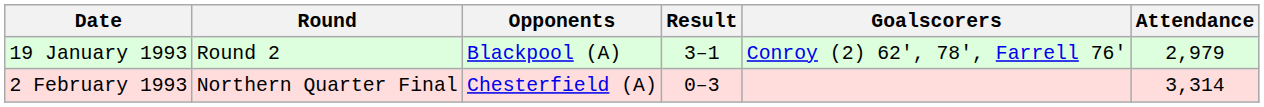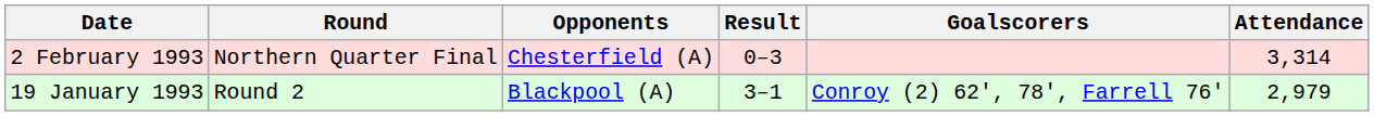rows swapped: 19 January 1993 <-> 2 February 1993
